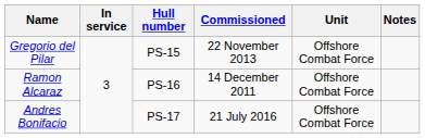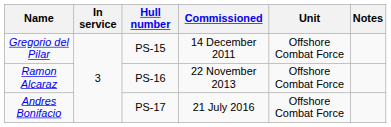Gregorio del Pilar | Commissioned: 22 November 2013 -> 14 December 2011
Ramon Alcaraz | Commissioned: 14 December 2011 -> 22 November 2013
